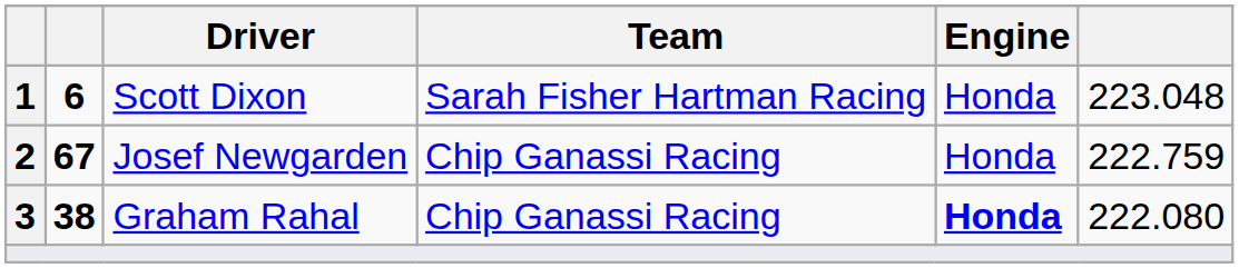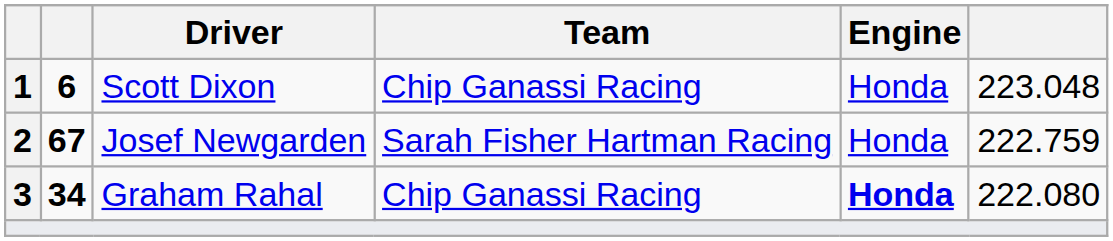Scott Dixon | Team: Sarah Fisher Hartman Racing -> Chip Ganassi Racing
Josef Newgarden | Team: Chip Ganassi Racing -> Sarah Fisher Hartman Racing
Graham Rahal | column 2: 38 -> 34
